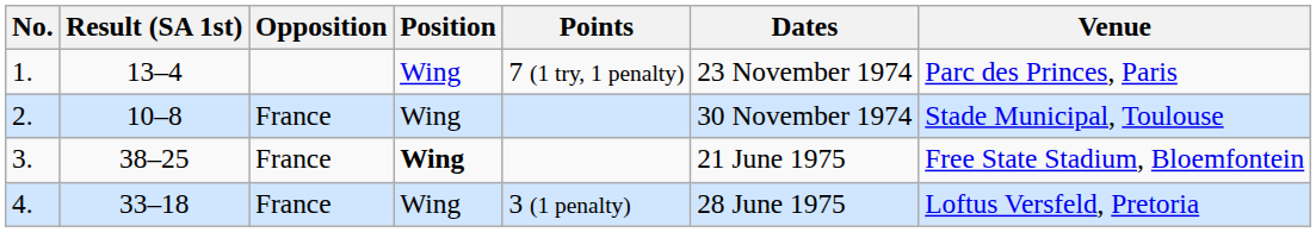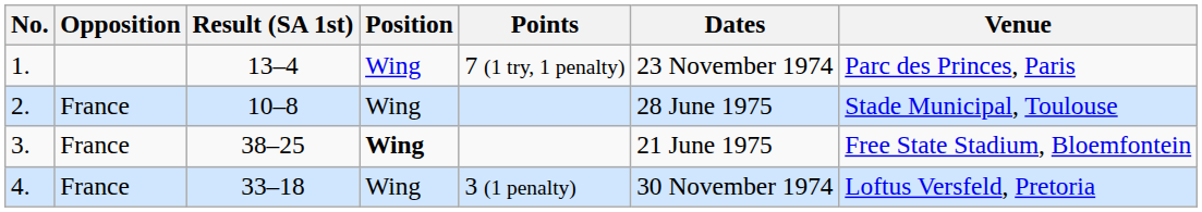columns swapped: Opposition <-> Result (SA 1st)
2. | Dates: 30 November 1974 -> 28 June 1975
4. | Dates: 28 June 1975 -> 30 November 1974
